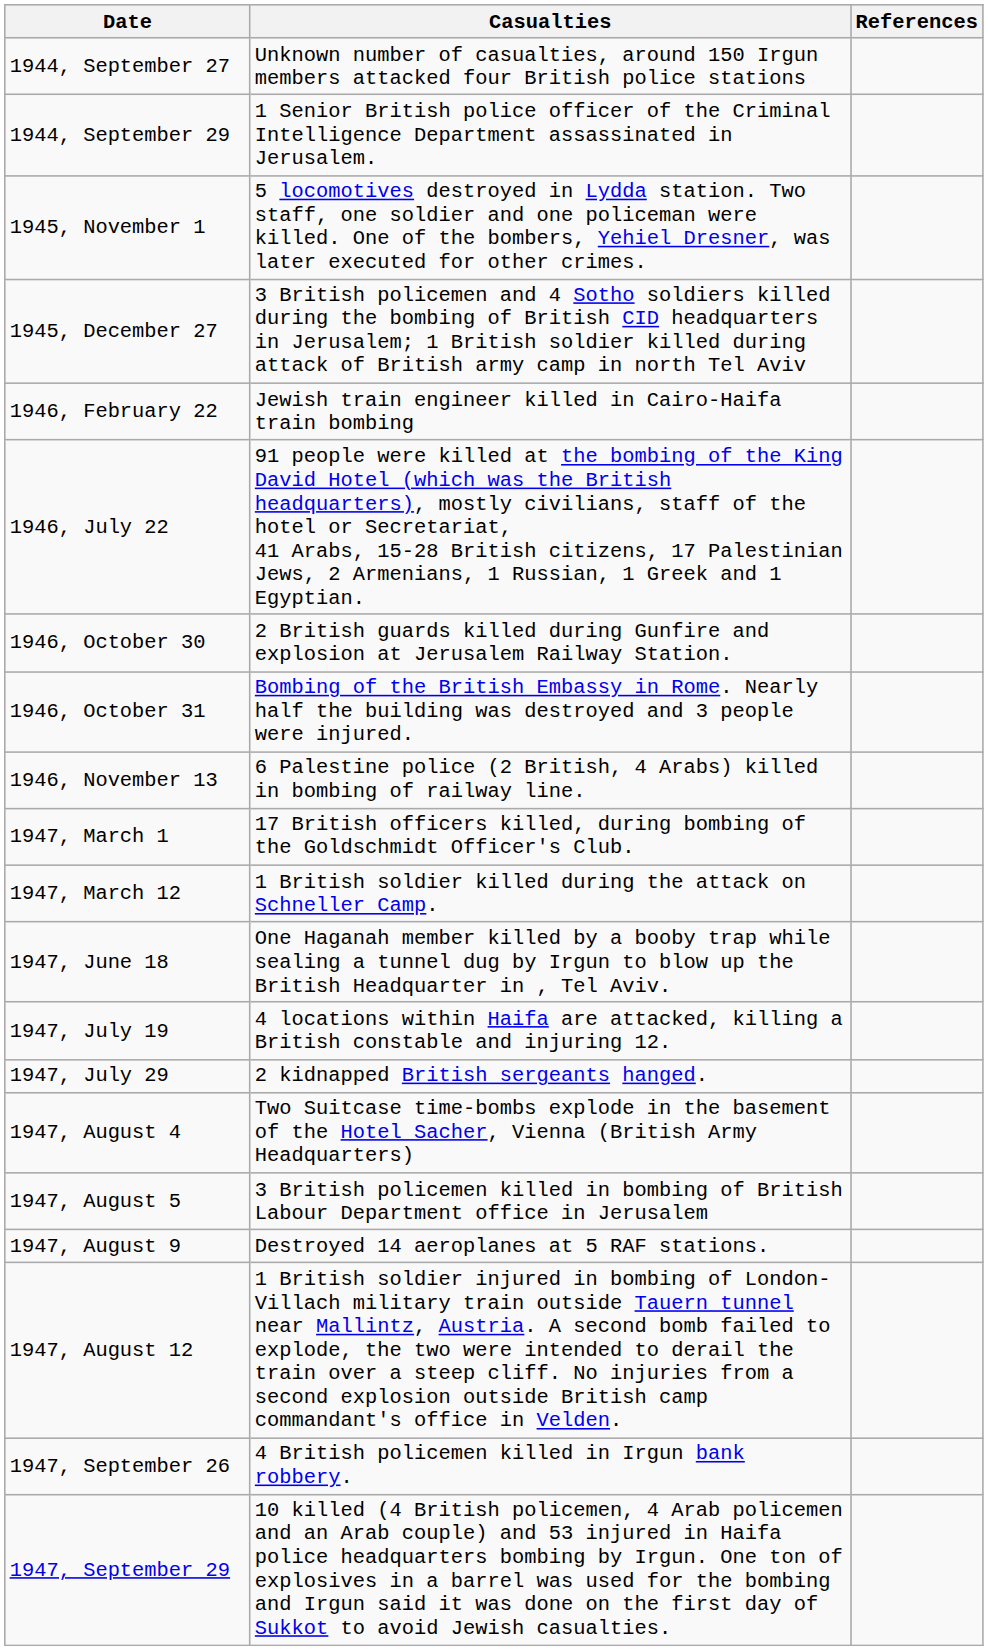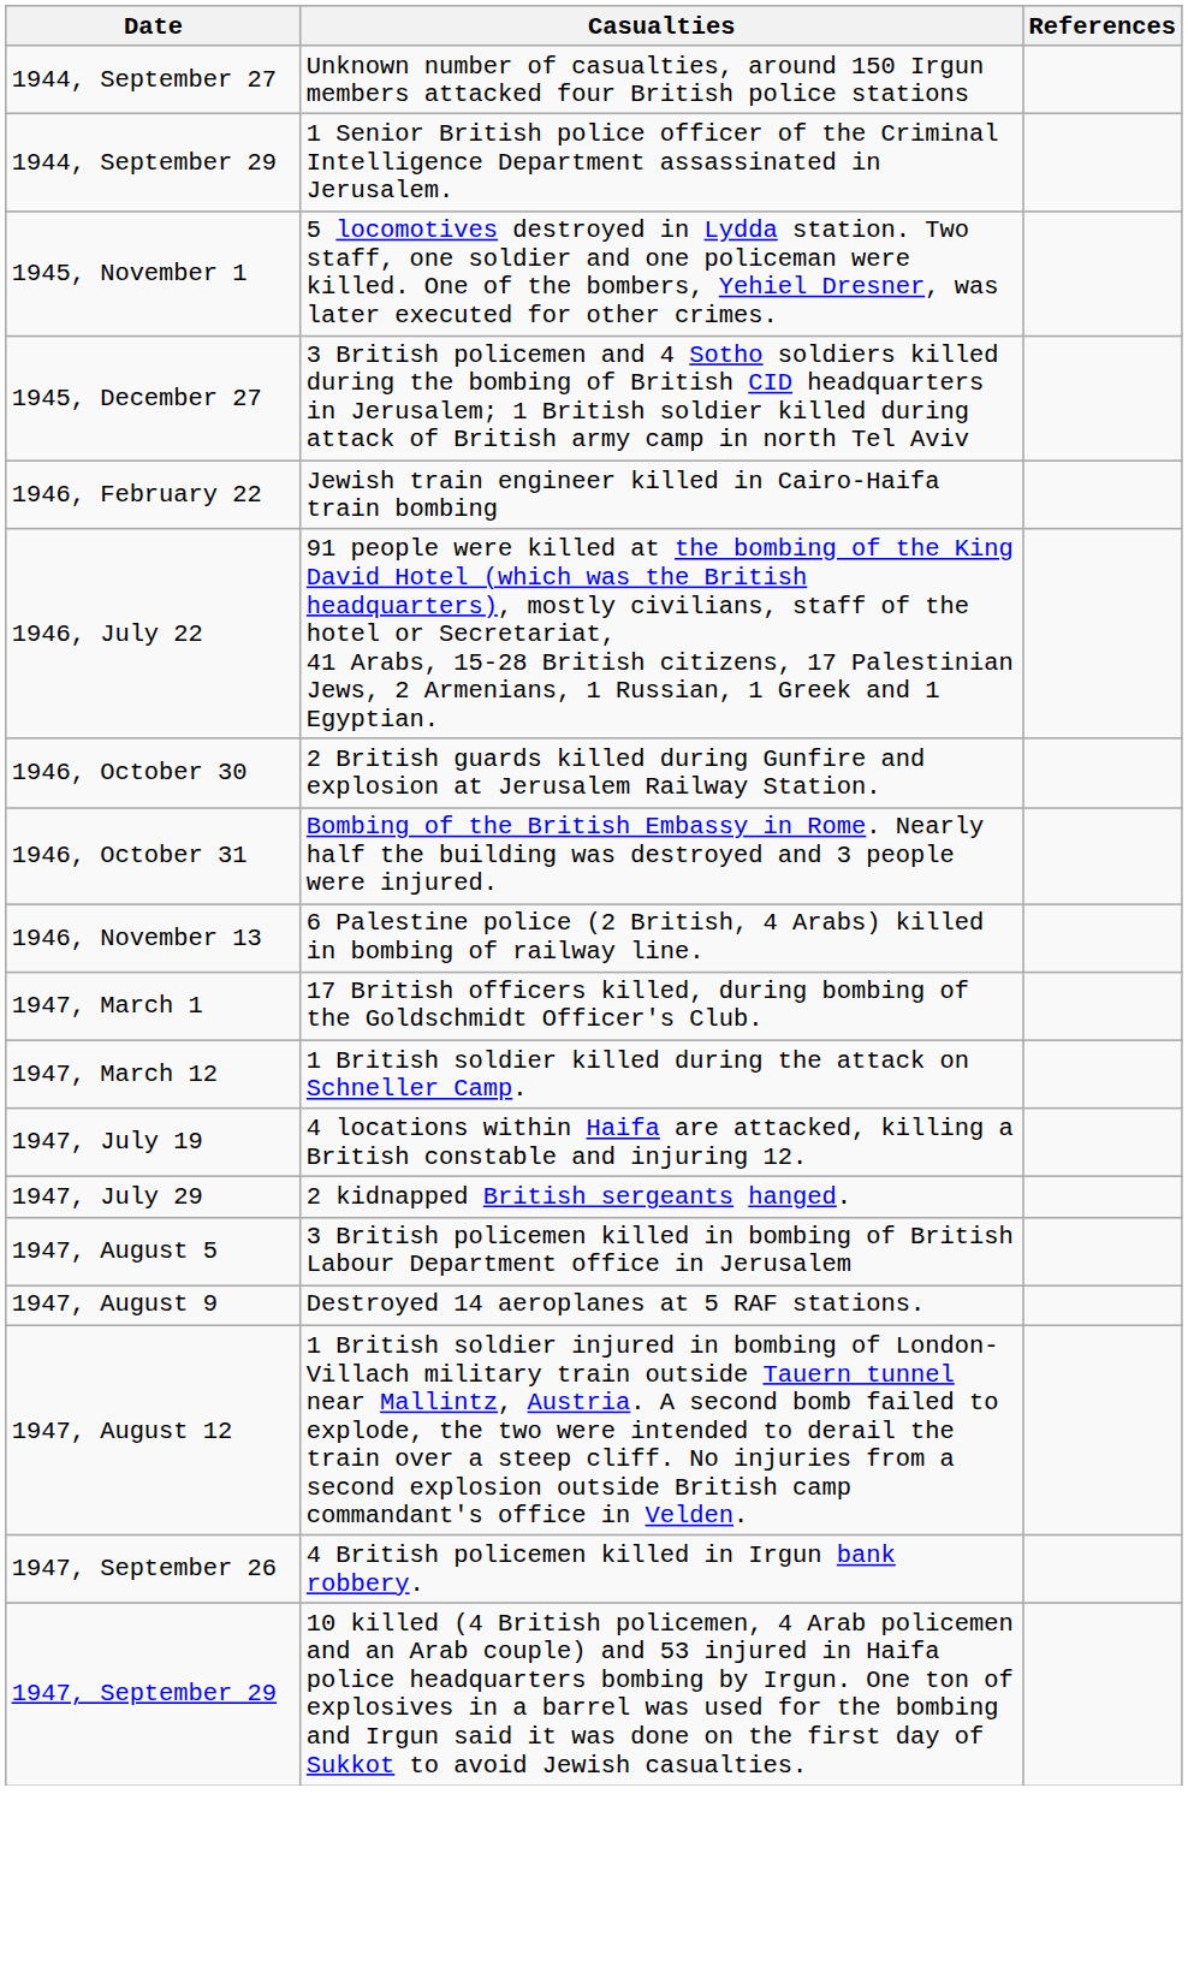- row: 1947, June 18 | One Haganah member killed by a booby trap while sealing a tunnel dug by Irgun to blow up the British Headquarter in , Tel Aviv.
- row: 1947, August 4 | Two Suitcase time-bombs explode in the basement of the Hotel Sacher, Vienna (British Army Headquarters)
